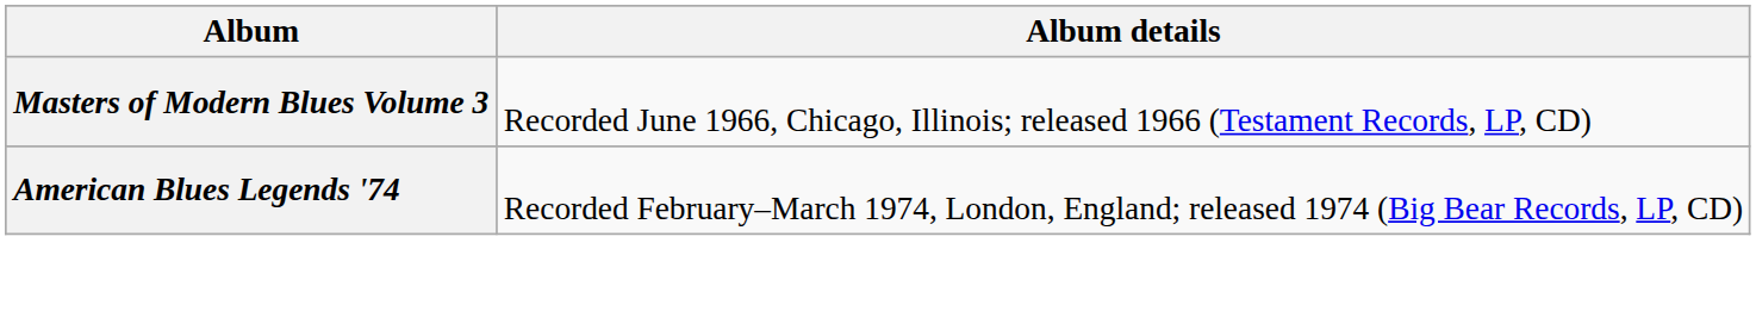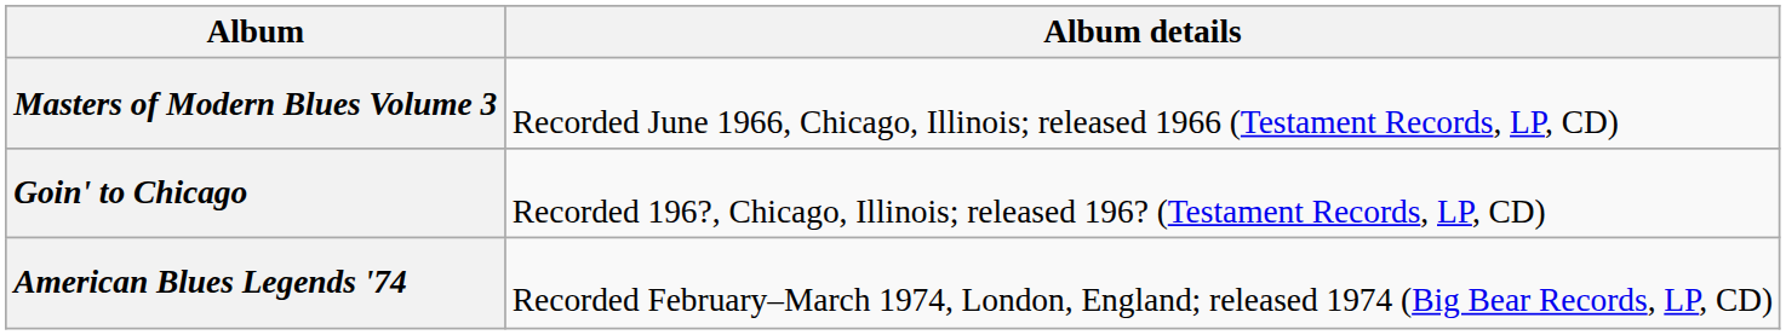+ row: Goin' to Chicago | Recorded 196?, Chicago, Illinois; released 196? (Testament Records, LP, CD)
